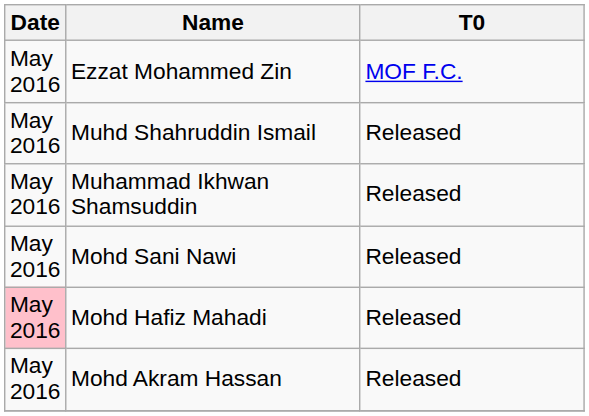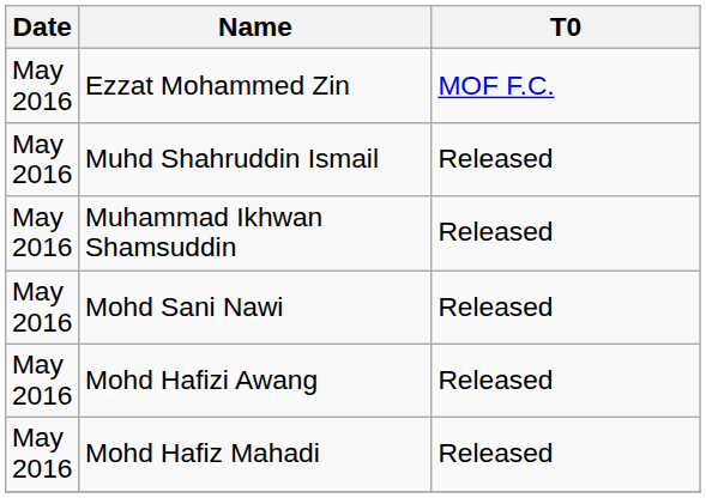+ row: May 2016 | Mohd Hafizi Awang | Released
Mohd Hafiz Mahadi | Date: pink background -> no background
- row: May 2016 | Mohd Akram Hassan | Released
